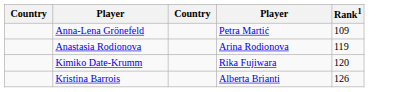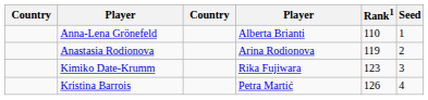+ column: Seed | 1 | 2 | 3 | 4
Anna-Lena Grönefeld | column 4: Petra Martić -> Alberta Brianti
Anna-Lena Grönefeld | Rank1: 109 -> 110
Kimiko Date-Krumm | Rank1: 120 -> 123
Kristina Barrois | column 4: Alberta Brianti -> Petra Martić
